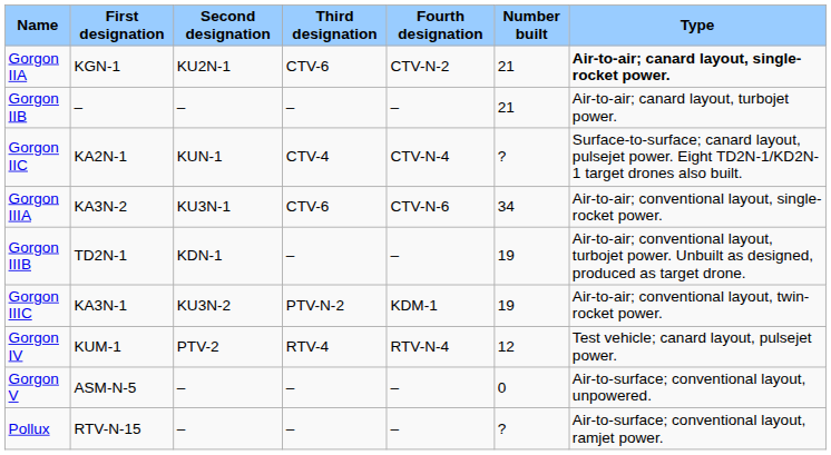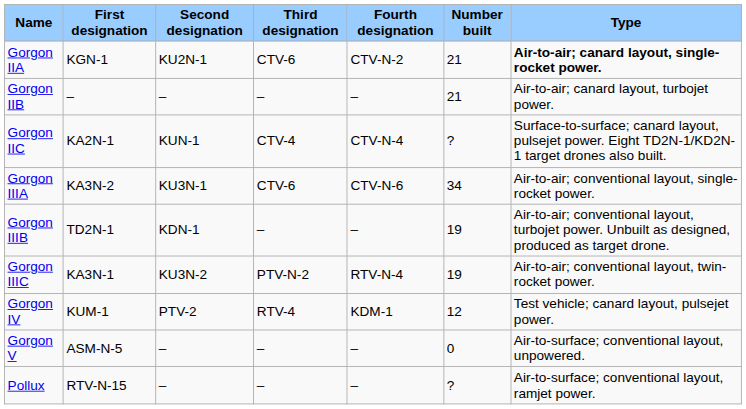Gorgon IIIC | Fourth designation: KDM-1 -> RTV-N-4
Gorgon IV | Fourth designation: RTV-N-4 -> KDM-1
